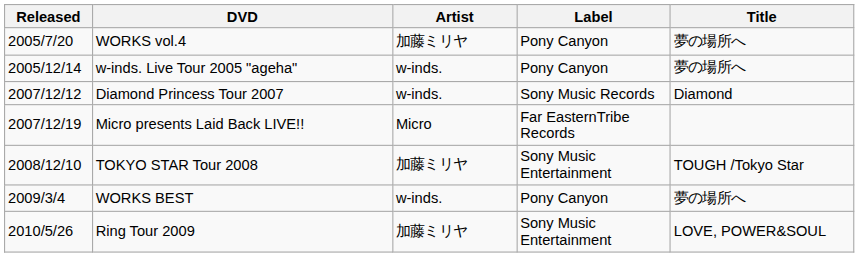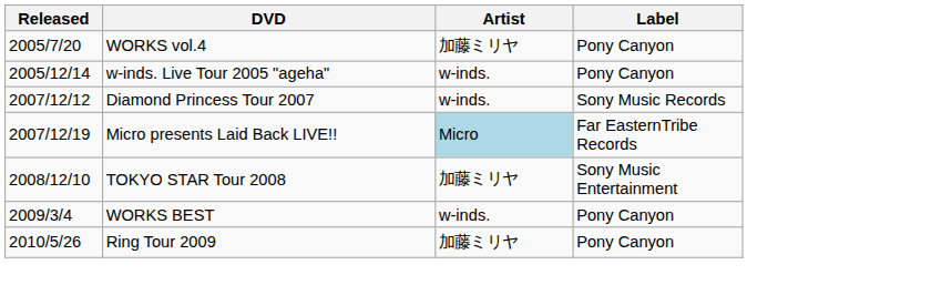- column: Title | 夢の場所へ | 夢の場所へ | Diamond | TOUGH /Tokyo Star | 夢の場所へ | LOVE, POWER&SOUL
Micro presents Laid Back LIVE!! | Artist: no background -> lightblue background
Ring Tour 2009 | Label: Sony Music Entertainment -> Pony Canyon
